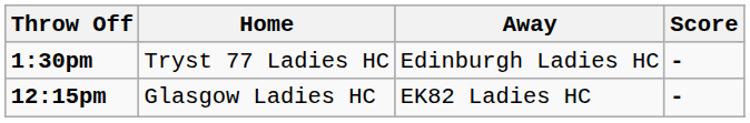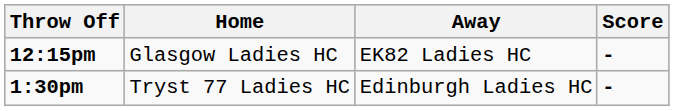rows swapped: 12:15pm <-> 1:30pm
